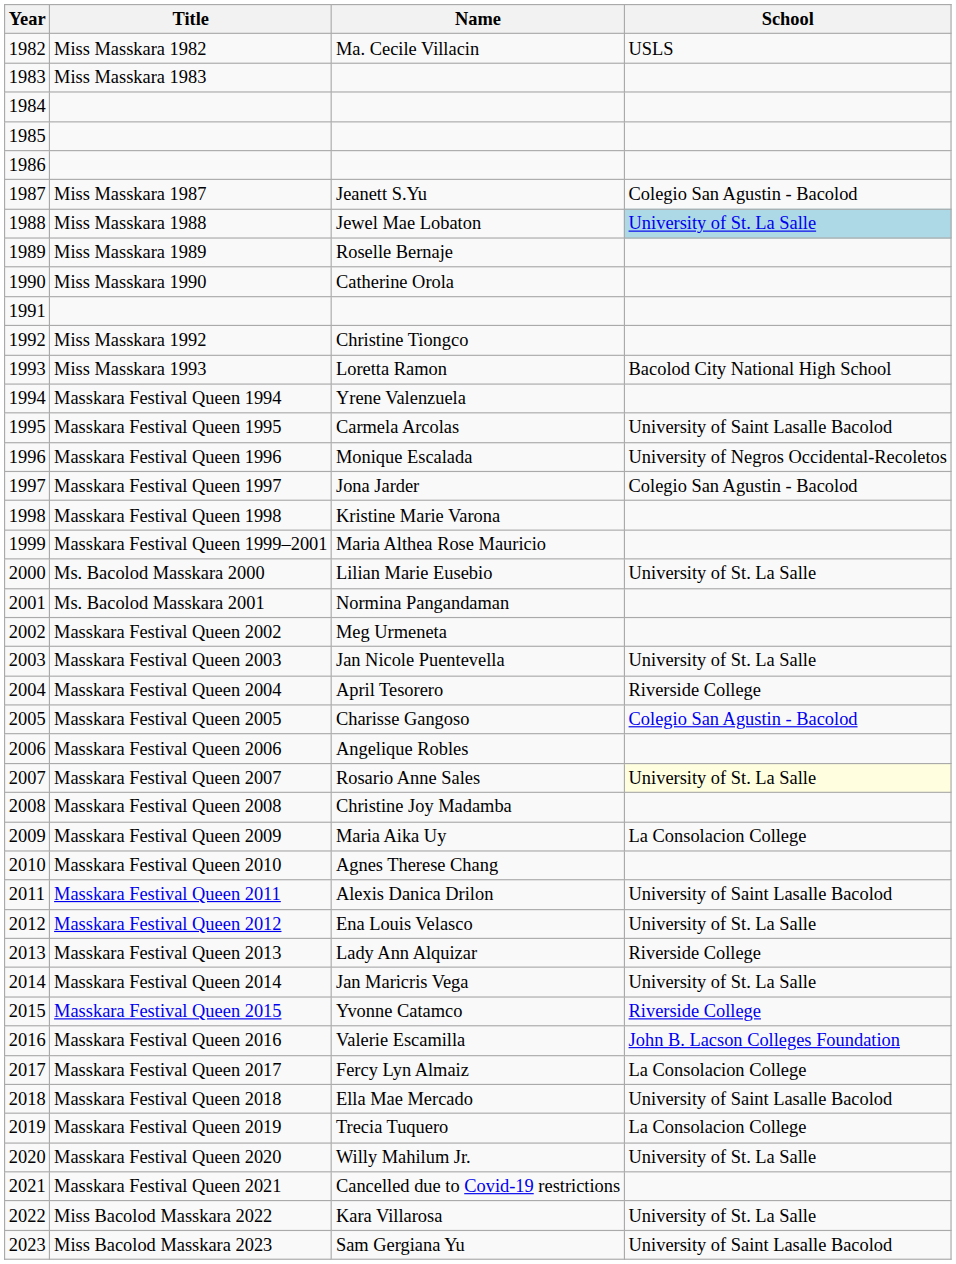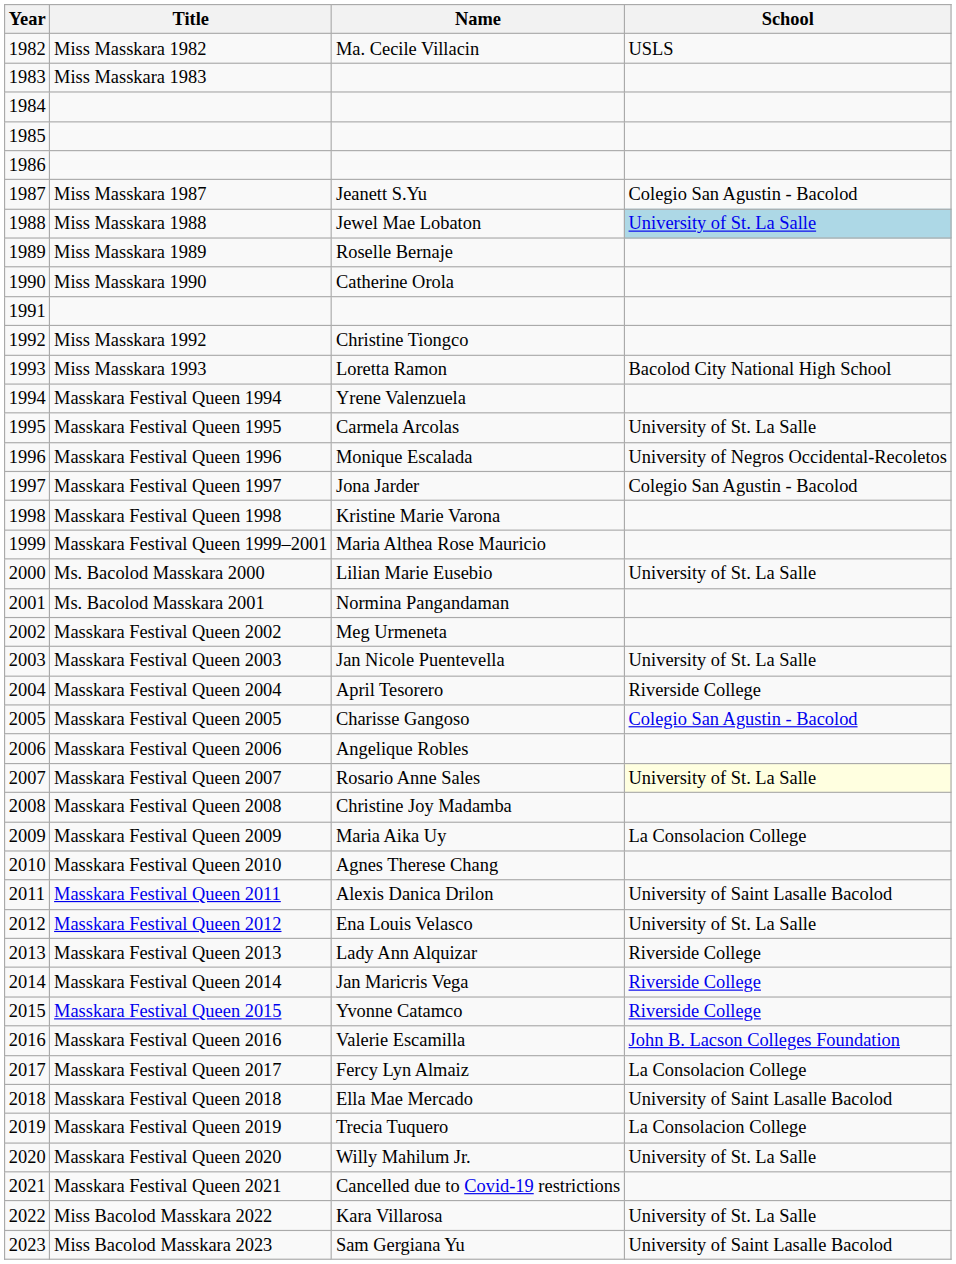Masskara Festival Queen 1995 | School: University of Saint Lasalle Bacolod -> University of St. La Salle
Masskara Festival Queen 2014 | School: University of St. La Salle -> Riverside College
